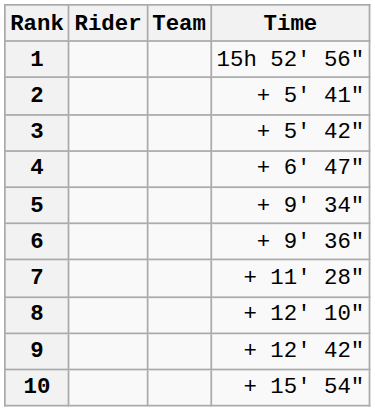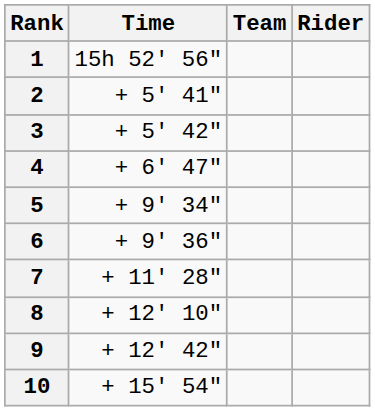columns swapped: Rider <-> Time
